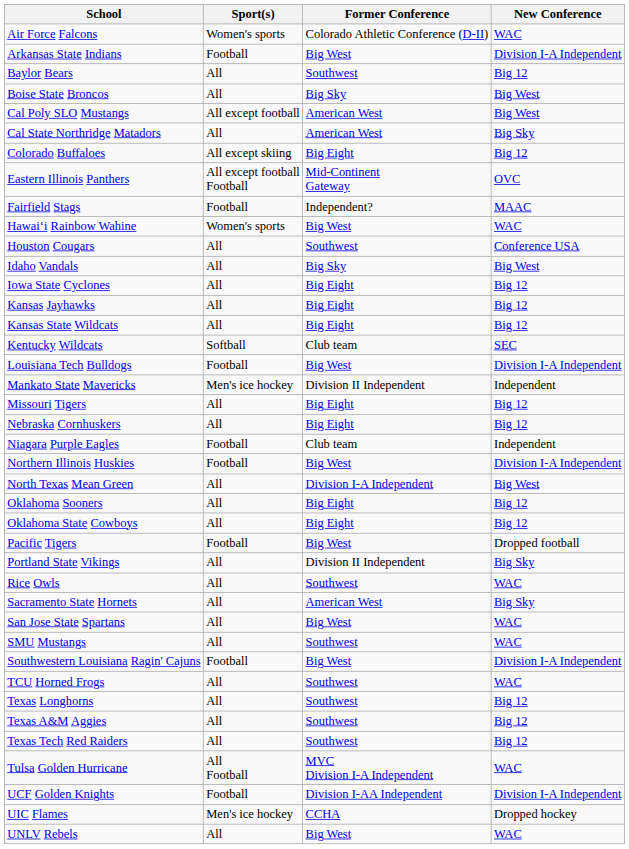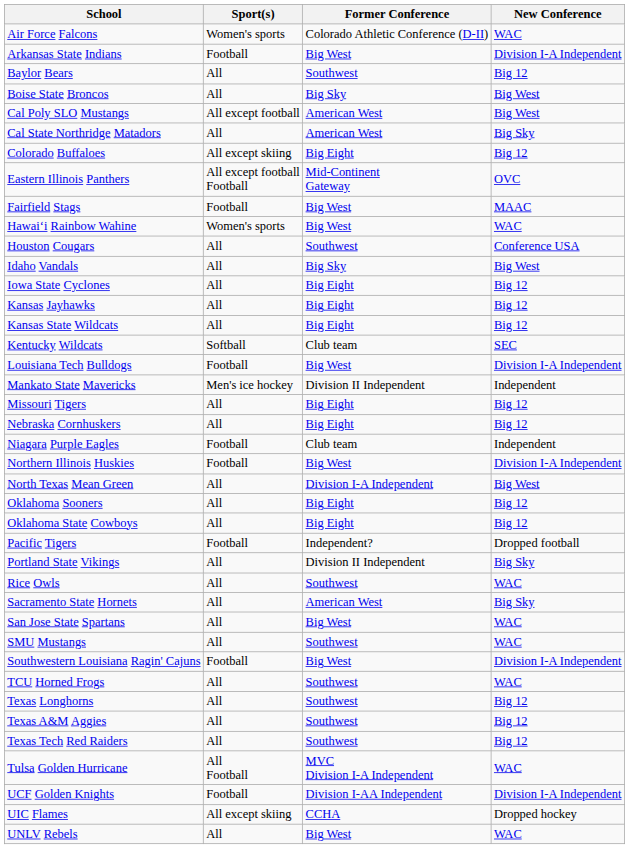Fairfield Stags | Former Conference: Independent? -> Big West
Pacific Tigers | Former Conference: Big West -> Independent?
UIC Flames | Sport(s): Men's ice hockey -> All except skiing
